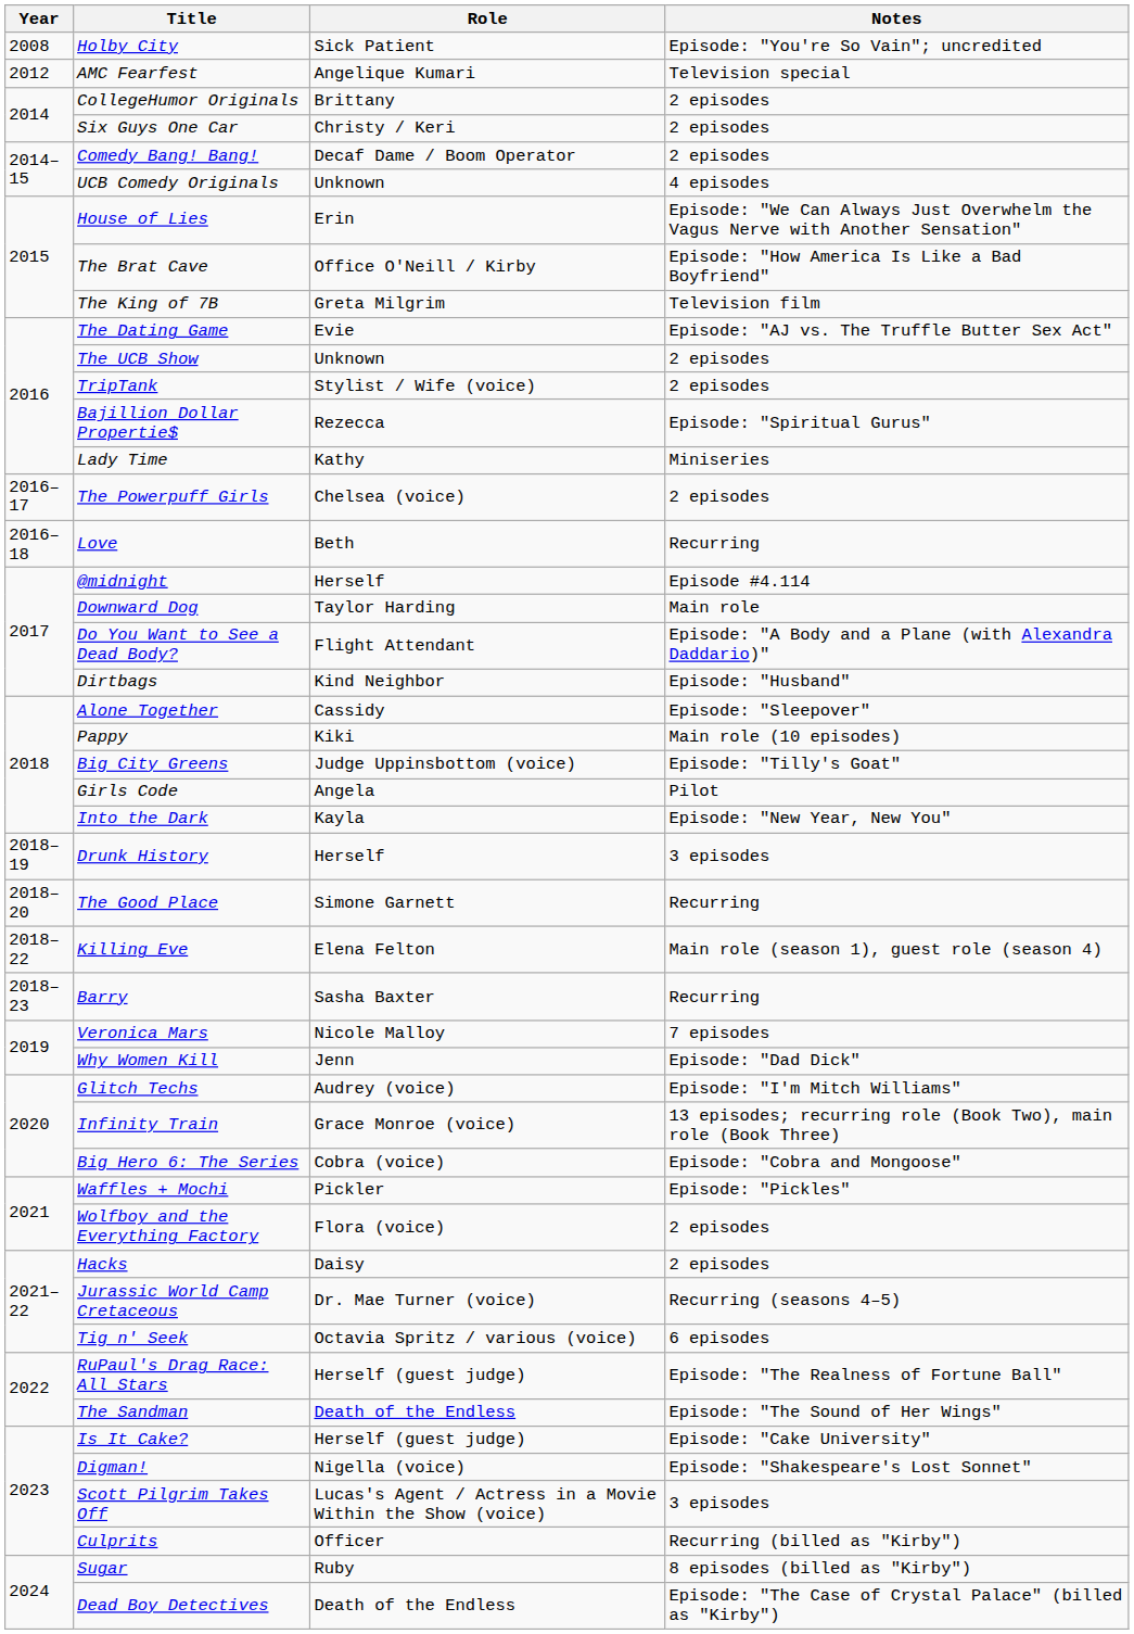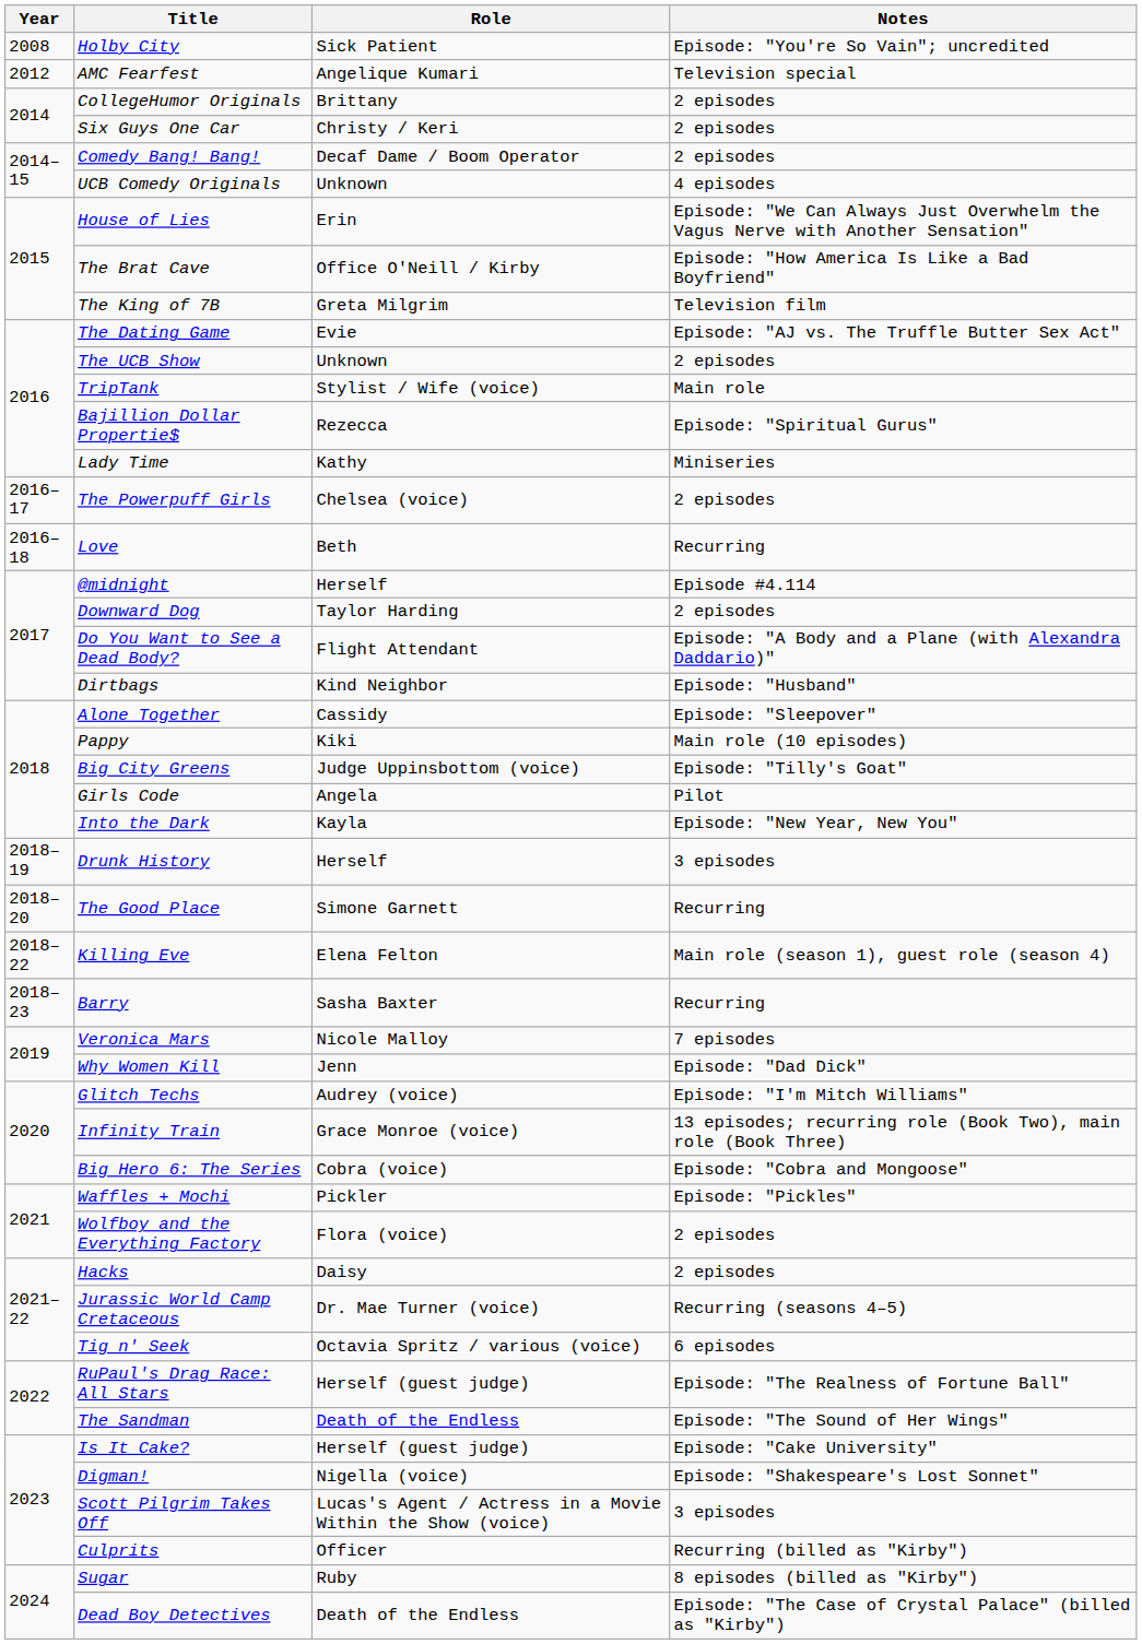TripTank | Notes: 2 episodes -> Main role
Downward Dog | Notes: Main role -> 2 episodes
